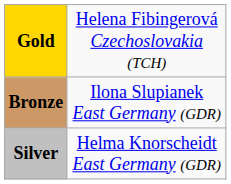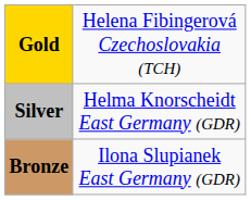rows swapped: Silver <-> Bronze
